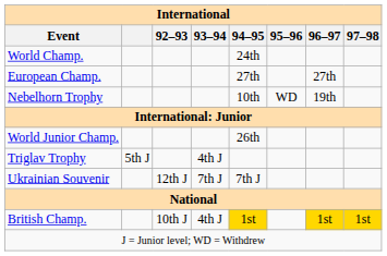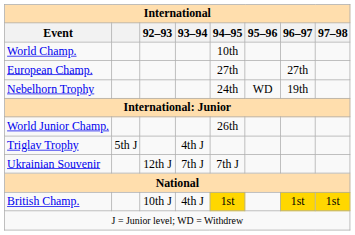World Champ. | 94–95: 24th -> 10th
Nebelhorn Trophy | 94–95: 10th -> 24th
